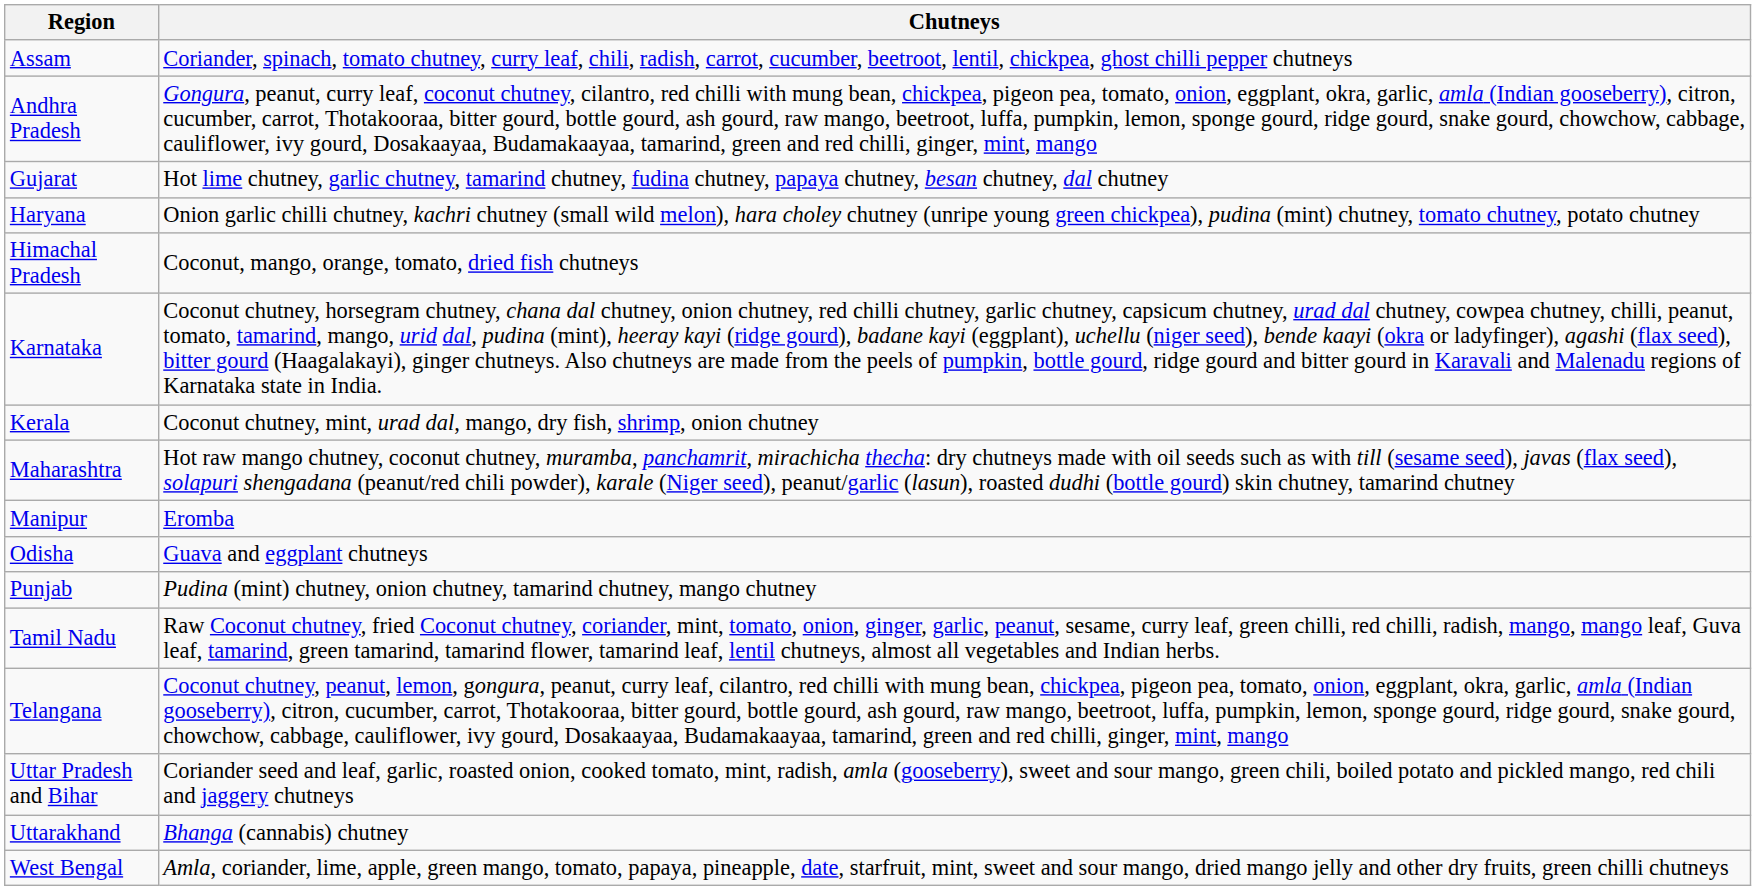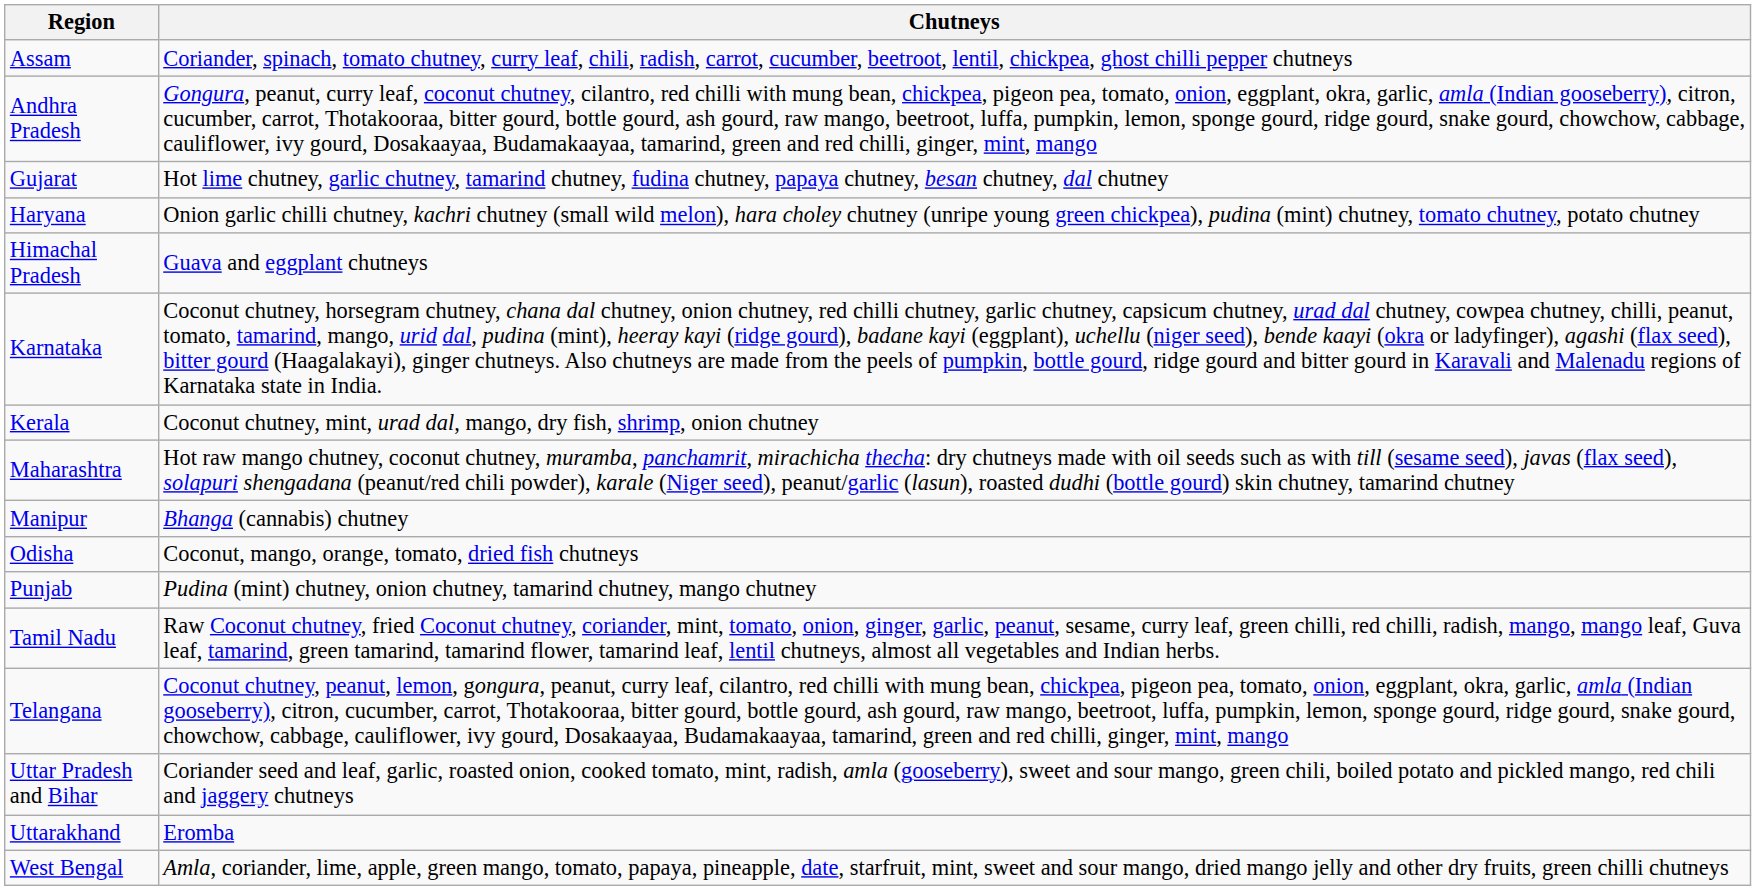Himachal Pradesh | Chutneys: Coconut, mango, orange, tomato, dried fish chutneys -> Guava and eggplant chutneys
Manipur | Chutneys: Eromba -> Bhanga (cannabis) chutney
Odisha | Chutneys: Guava and eggplant chutneys -> Coconut, mango, orange, tomato, dried fish chutneys
Uttarakhand | Chutneys: Bhanga (cannabis) chutney -> Eromba
